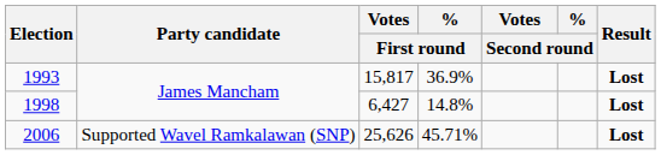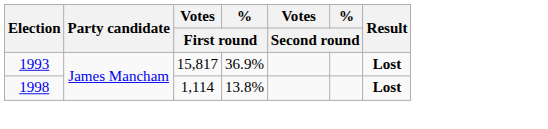1998 | Votes / First round: 6,427 -> 1,114
1998 | % / First round: 14.8% -> 13.8%
- row: 2006 | Supported Wavel Ramkalawan (SNP) | 25,626 | 45.71% | Lost
